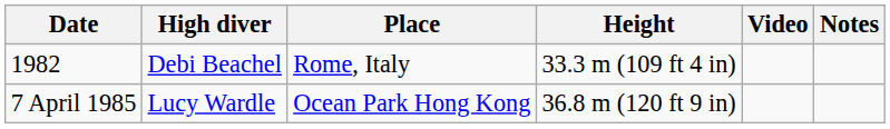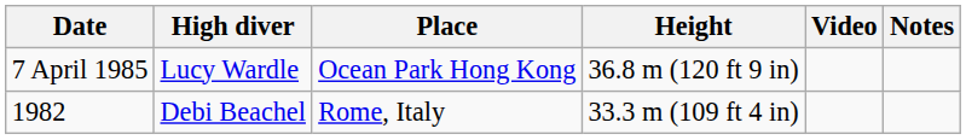rows swapped: 1982 <-> 7 April 1985
